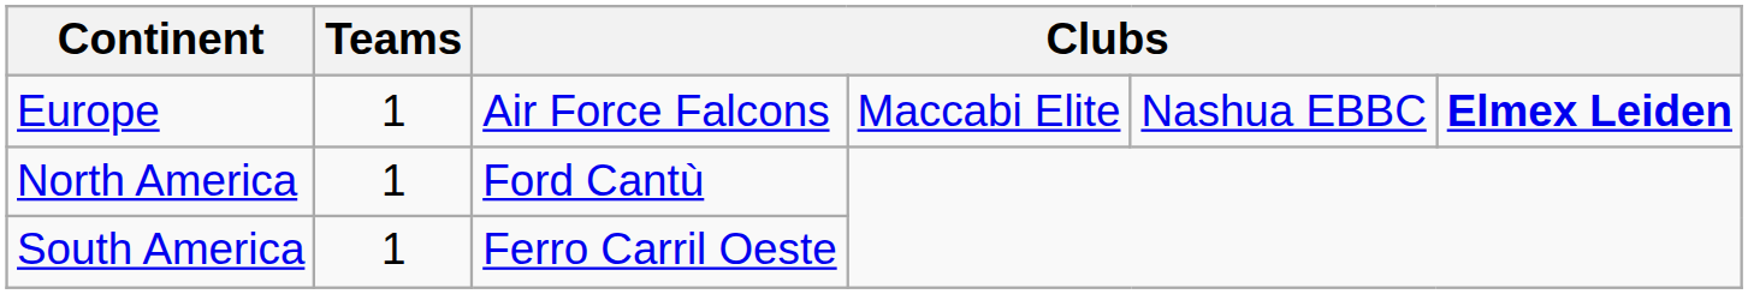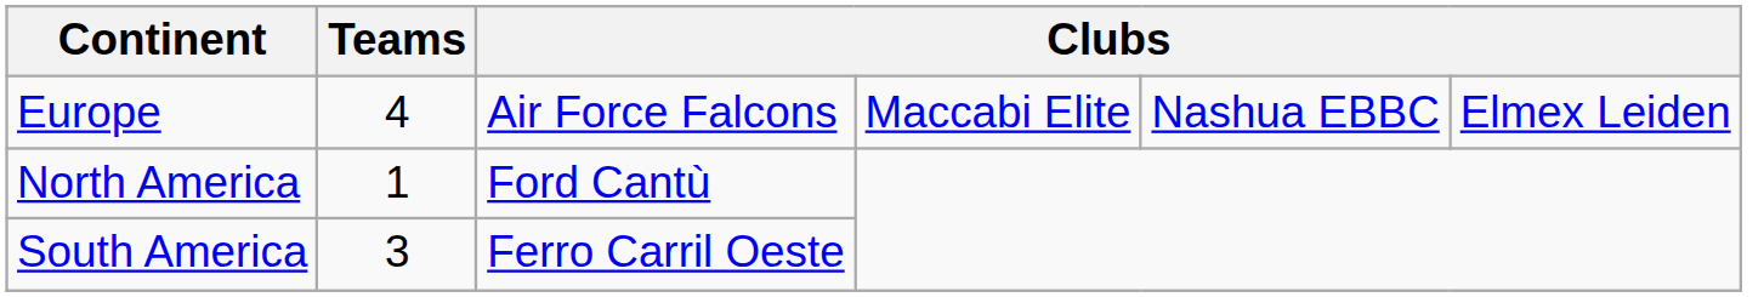Europe | Teams: 1 -> 4
Europe | column 6: bold -> normal
South America | Teams: 1 -> 3
